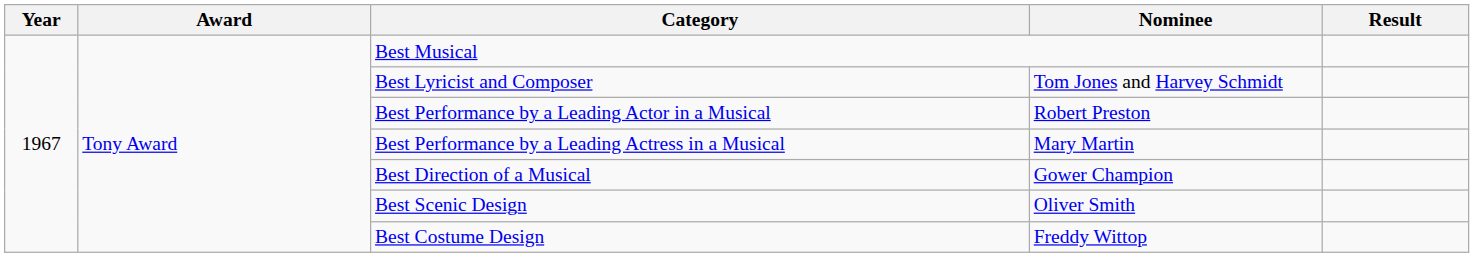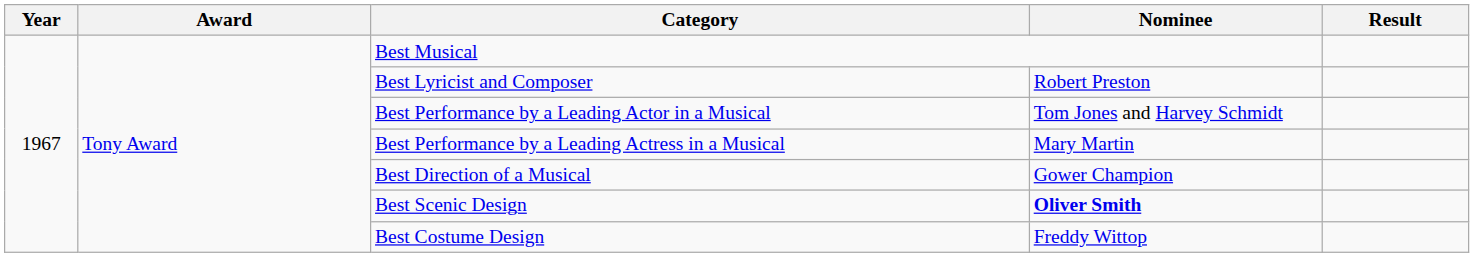Best Lyricist and Composer | Nominee: Tom Jones and Harvey Schmidt -> Robert Preston
Best Performance by a Leading Actor in a Musical | Nominee: Robert Preston -> Tom Jones and Harvey Schmidt
Best Scenic Design | Nominee: normal -> bold
